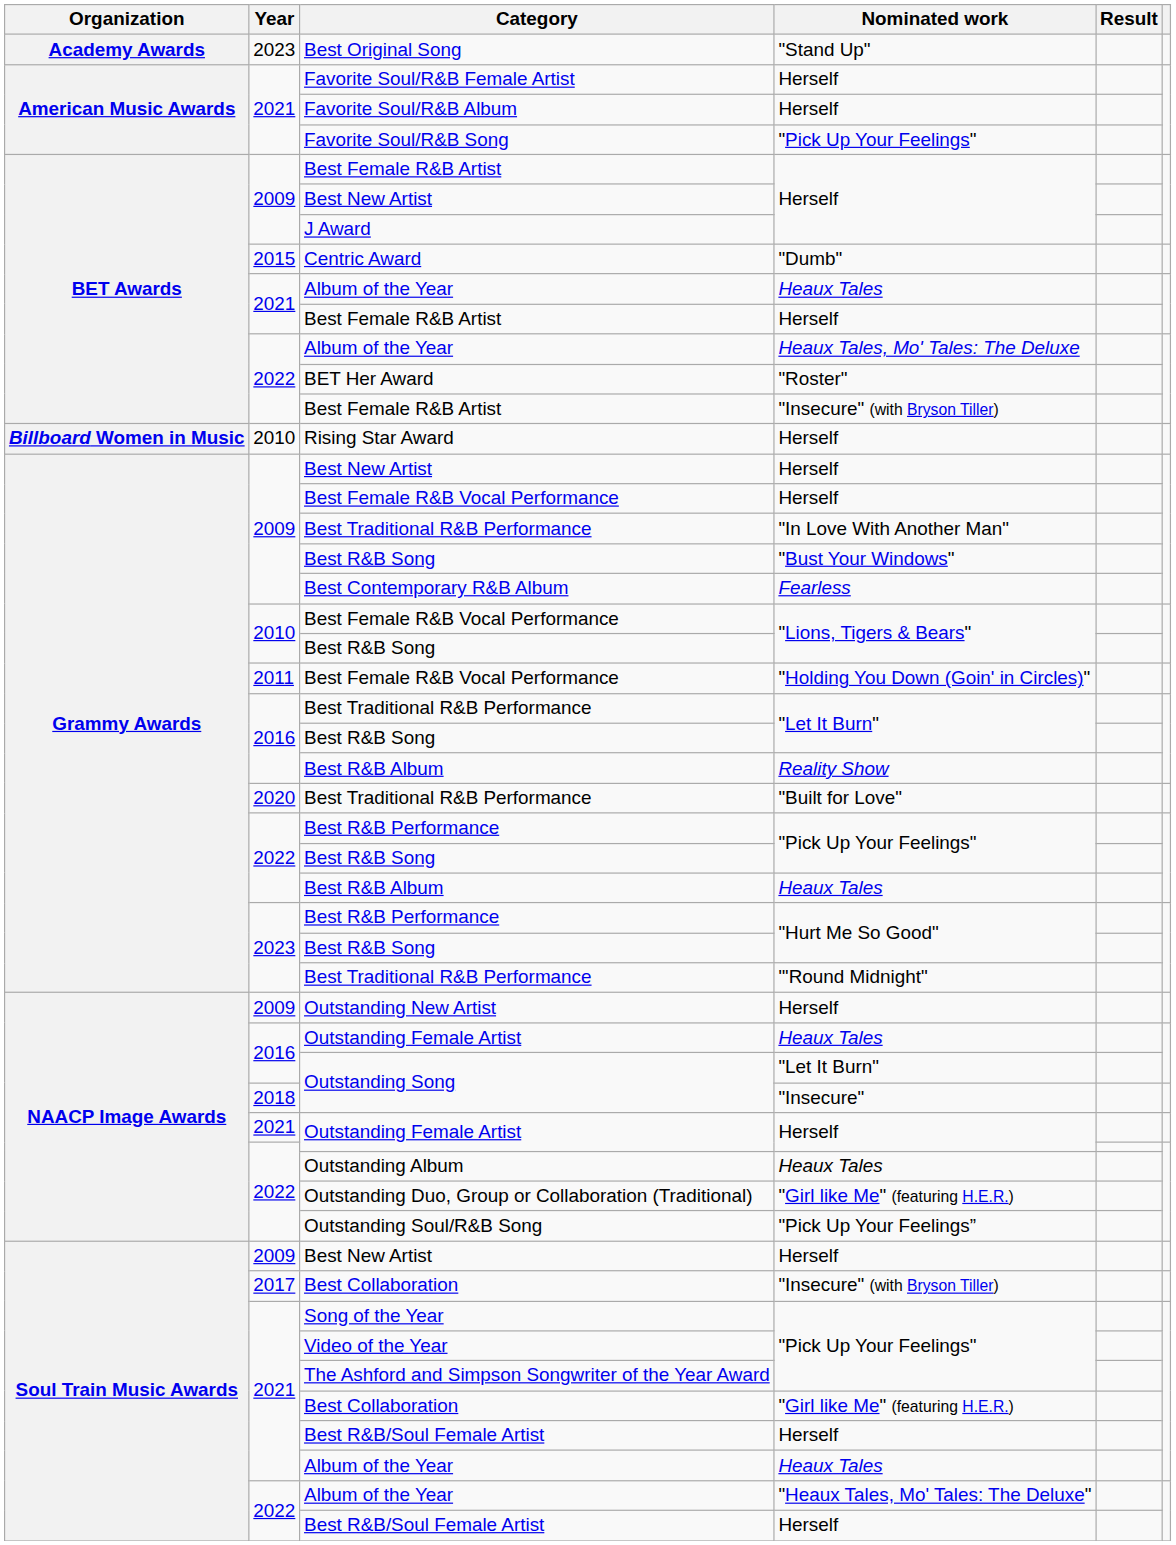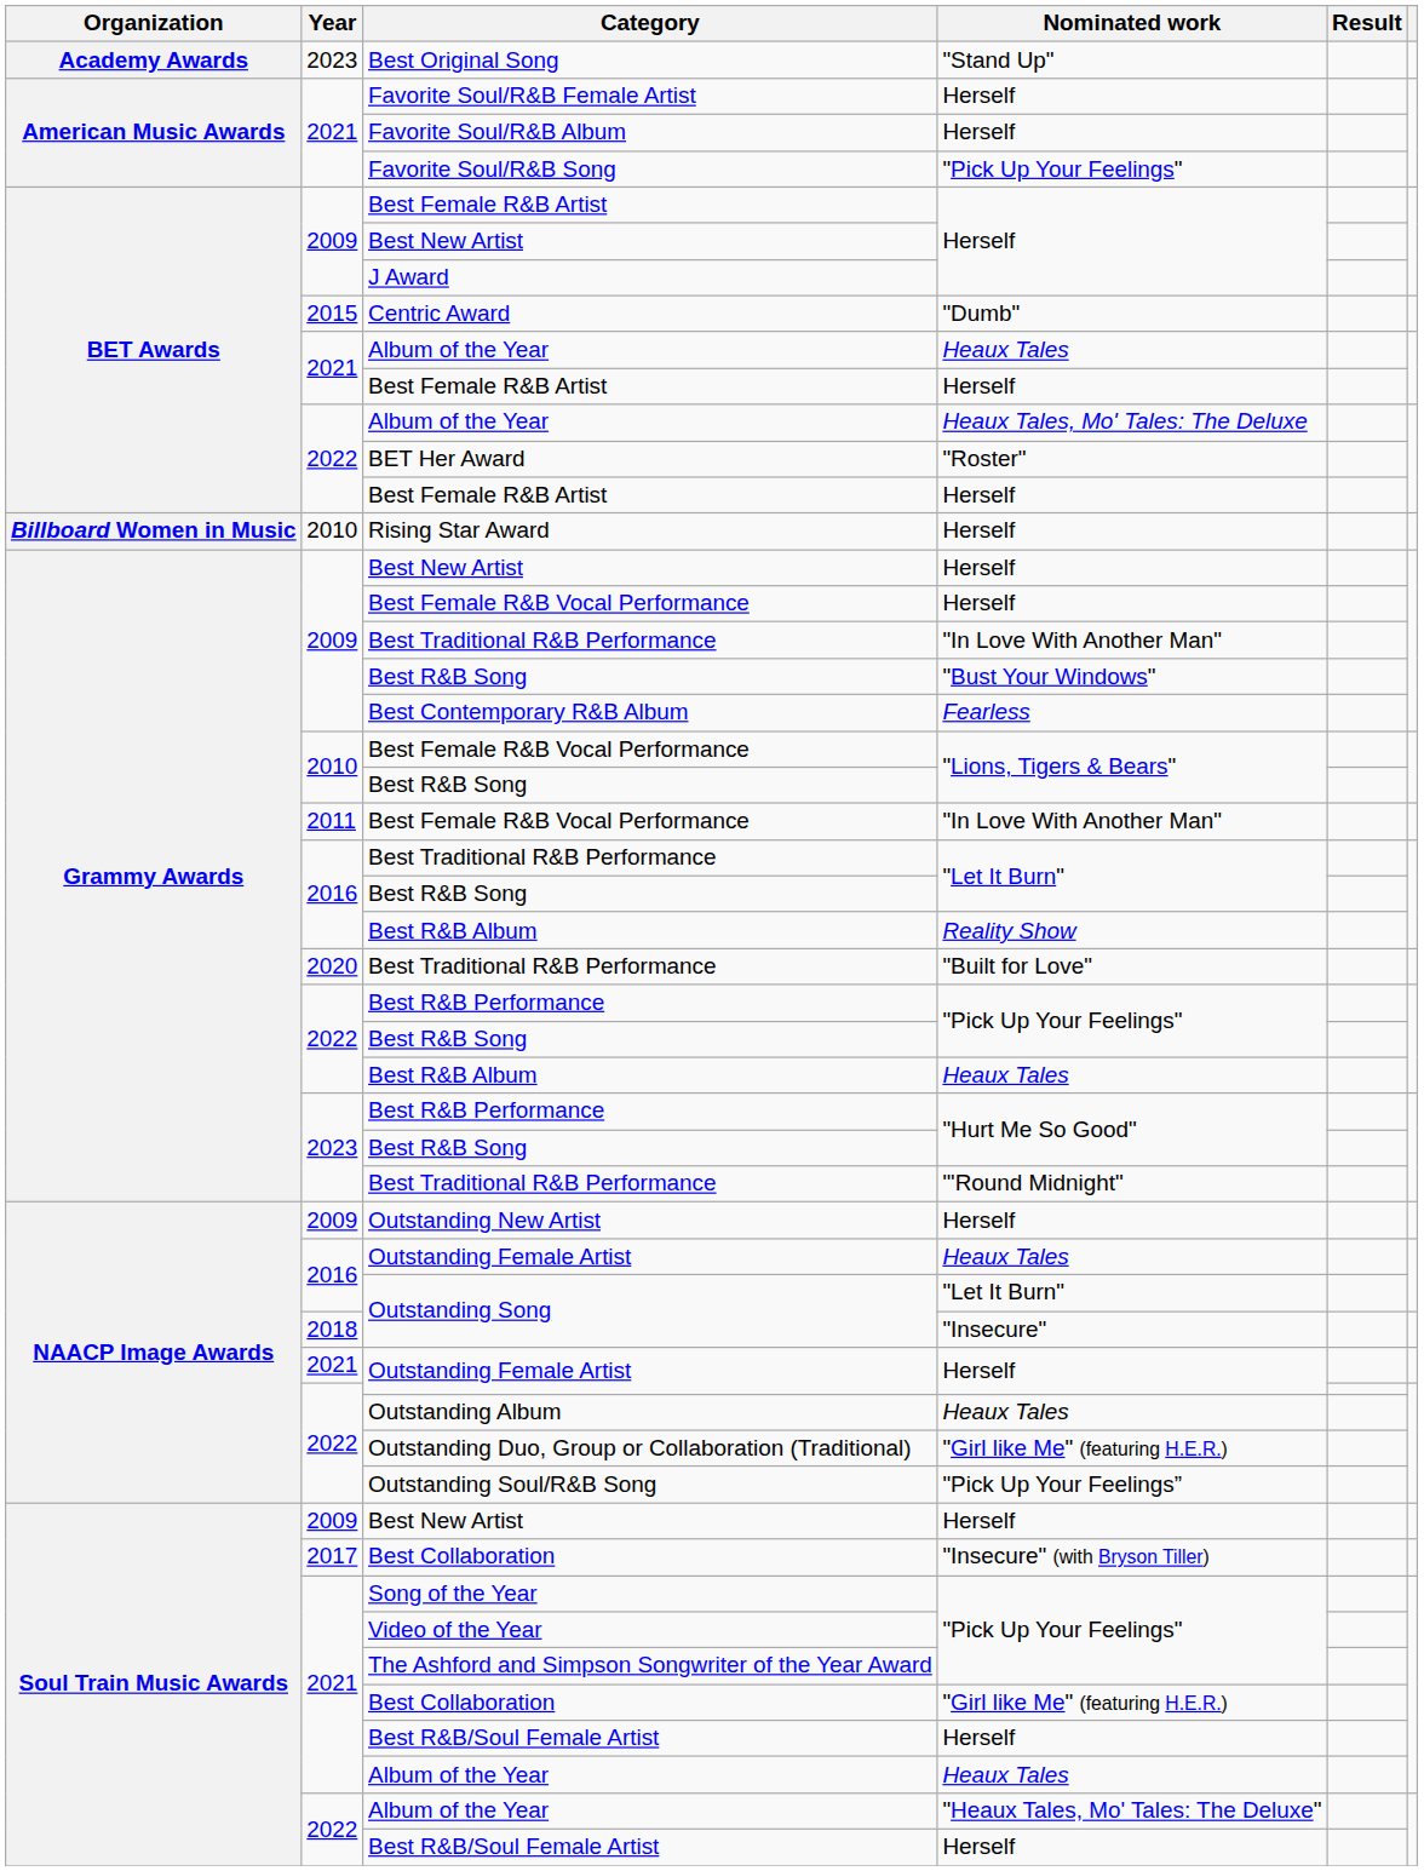2022 / Best Female R&B Artist | Nominated work: "Insecure" (with Bryson Tiller) -> Herself
2011 / Best Female R&B Vocal Performance | Nominated work: "Holding You Down (Goin' in Circles)" -> "In Love With Another Man"
